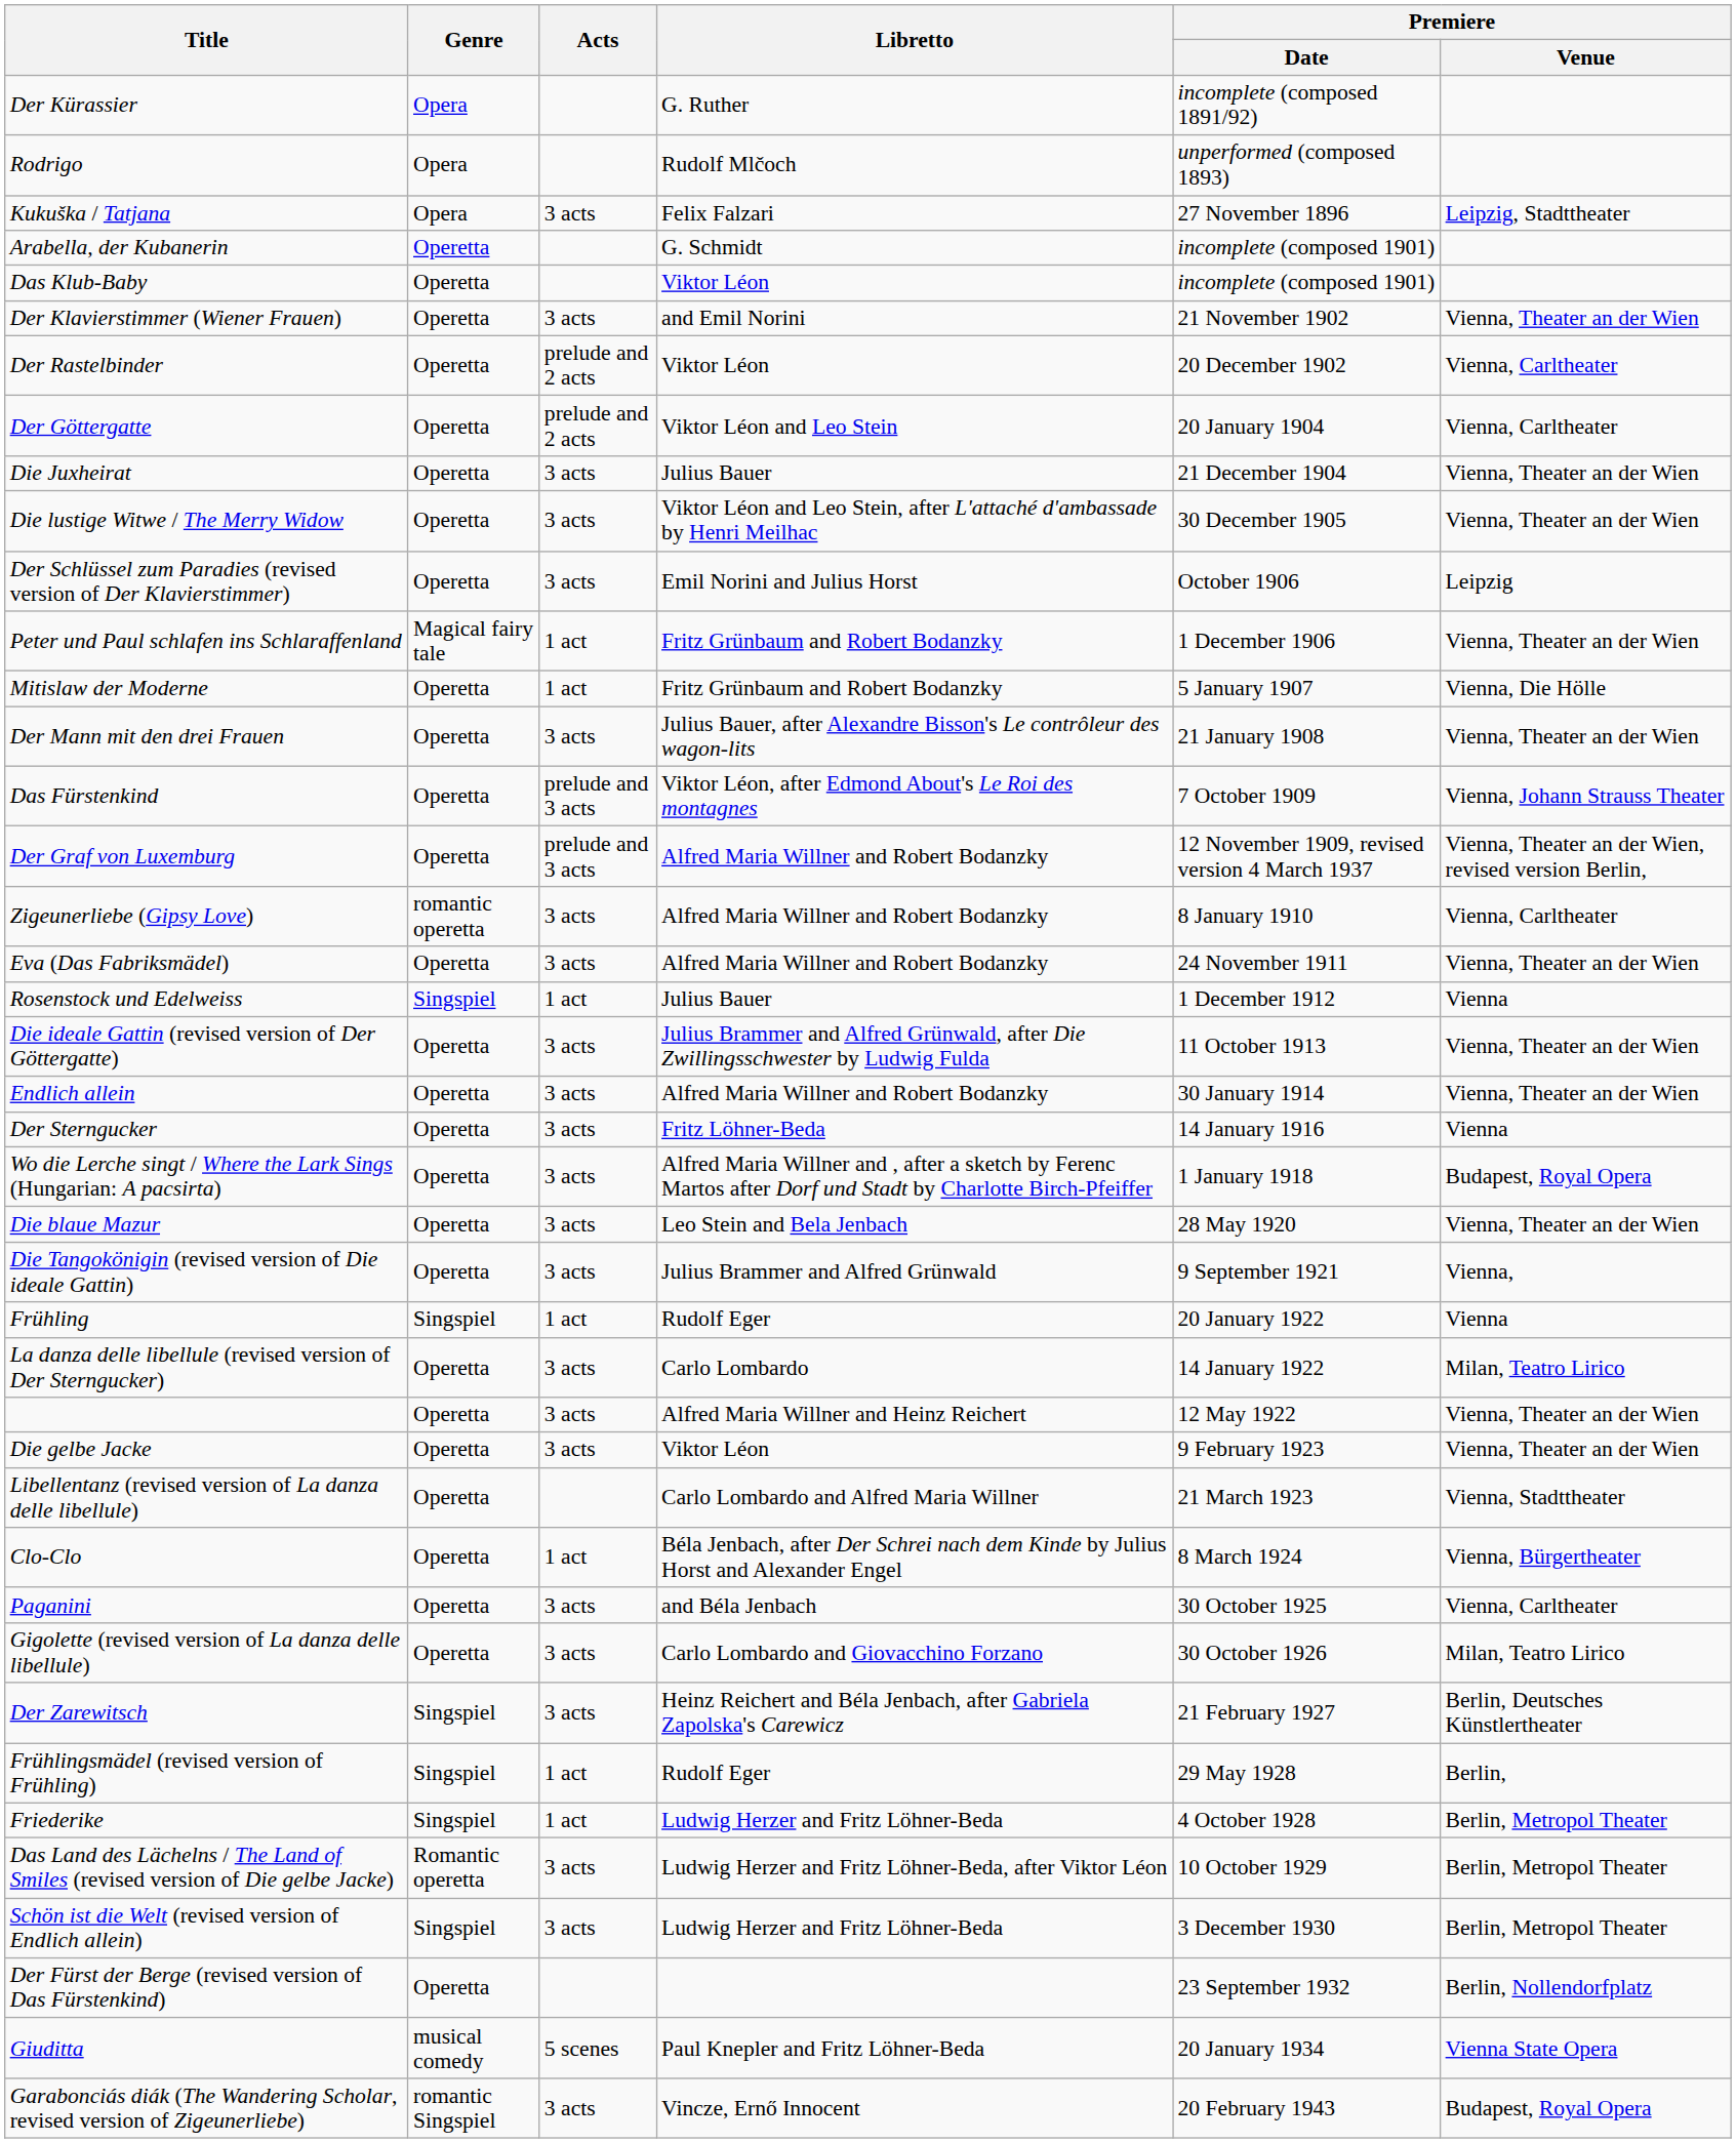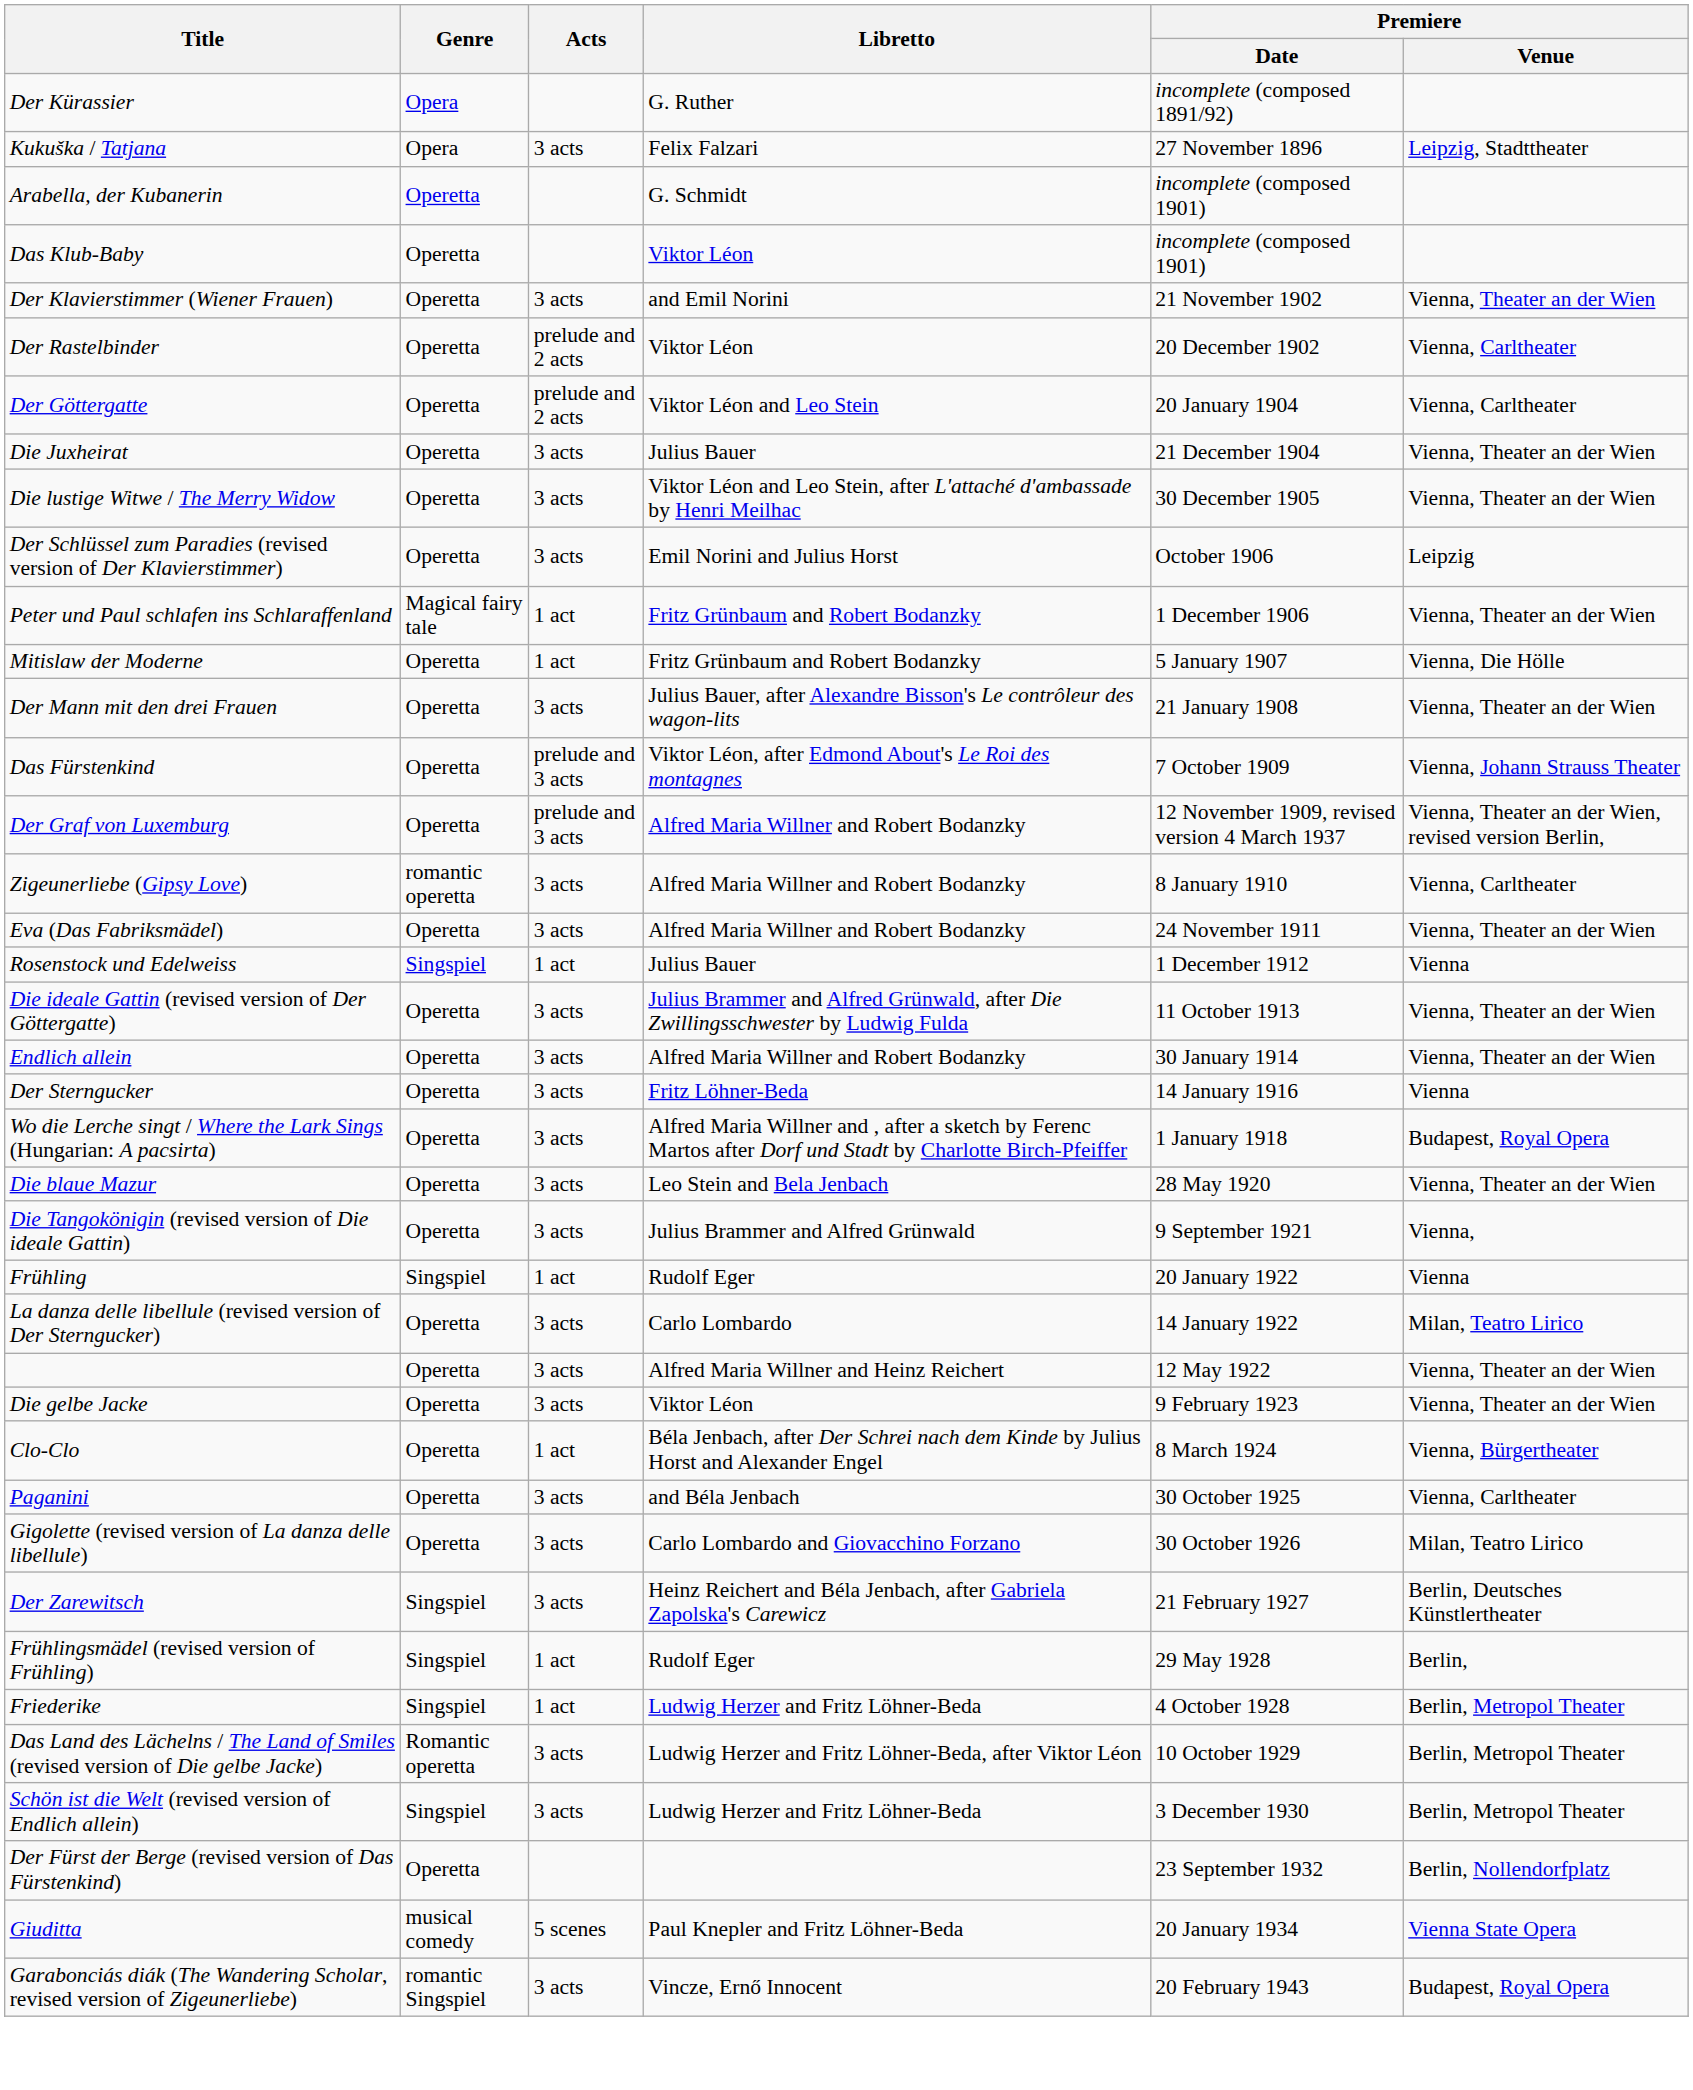- row: Rodrigo | Opera | Rudolf Mlčoch | unperformed (composed 1893)
- row: Libellentanz (revised version of La danza delle libellule) | Operetta | Carlo Lombardo and Alfred Maria Willner | 21 March 1923 | Vienna, Stadttheater
